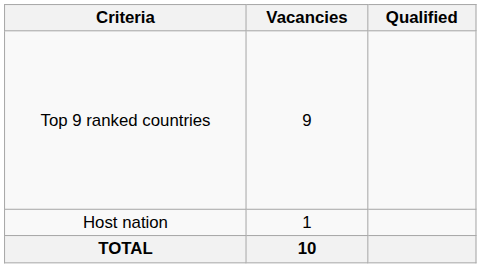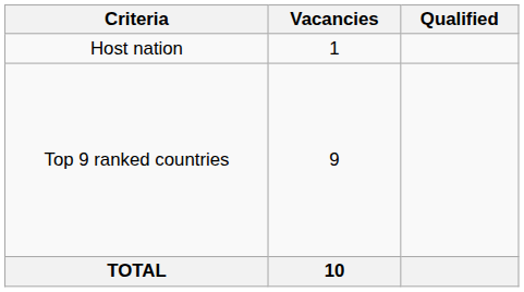rows swapped: Host nation <-> Top 9 ranked countries
